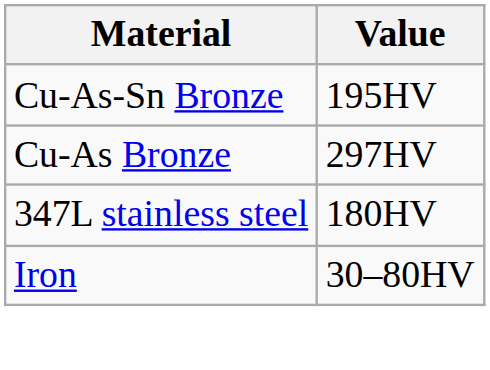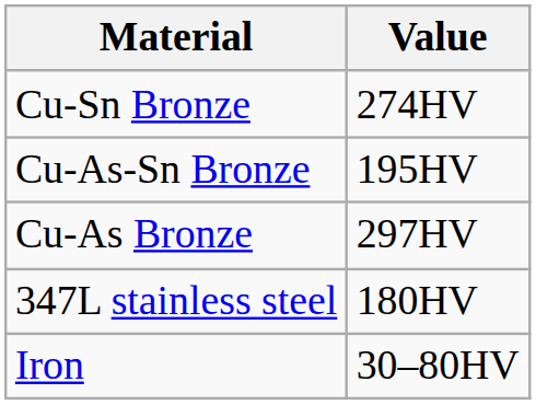+ row: Cu-Sn Bronze | 274HV
